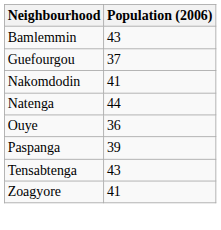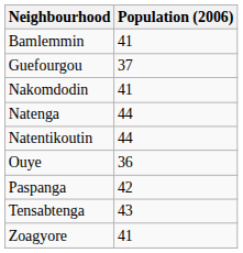Bamlemmin | Population (2006): 43 -> 41
+ row: Natentikoutin | 44
Paspanga | Population (2006): 39 -> 42
